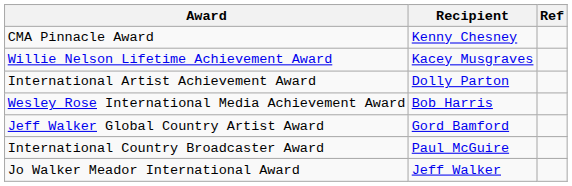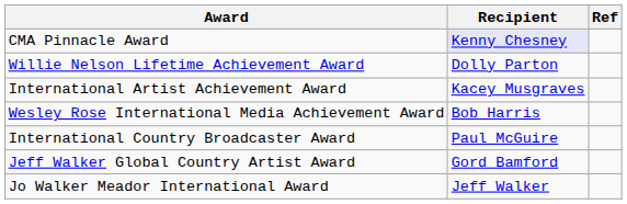CMA Pinnacle Award | Recipient: no background -> lavender background
Willie Nelson Lifetime Achievement Award | Recipient: Kacey Musgraves -> Dolly Parton
International Artist Achievement Award | Recipient: Dolly Parton -> Kacey Musgraves
rows swapped: Jeff Walker Global Country Artist Award <-> International Country Broadcaster Award
